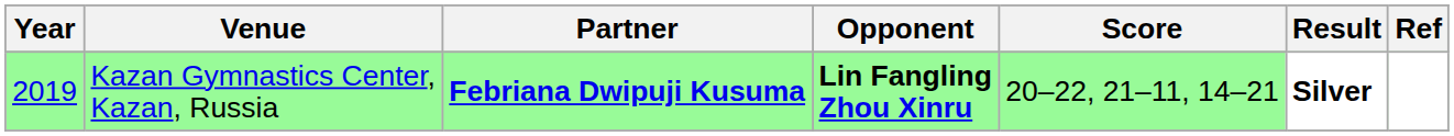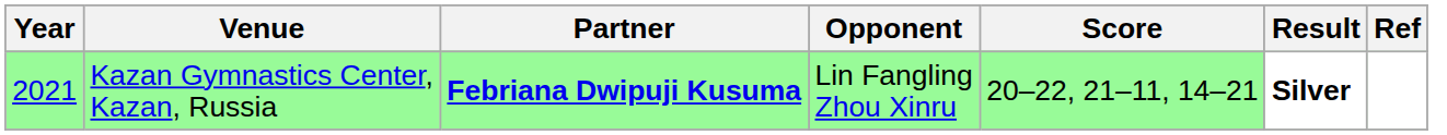Kazan Gymnastics Center, Kazan, Russia | Year: 2019 -> 2021
Kazan Gymnastics Center, Kazan, Russia | Opponent: bold -> normal
